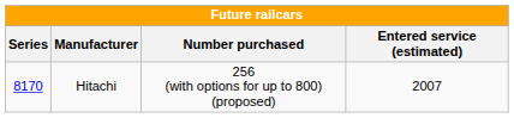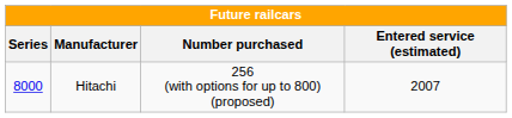Hitachi | Series: 8170 -> 8000
